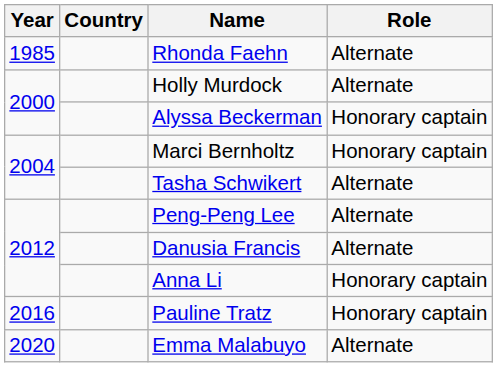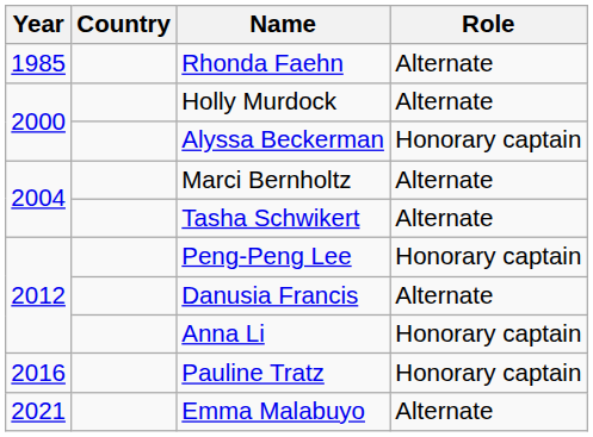Marci Bernholtz | Role: Honorary captain -> Alternate
Peng-Peng Lee | Role: Alternate -> Honorary captain
Emma Malabuyo | Year: 2020 -> 2021
